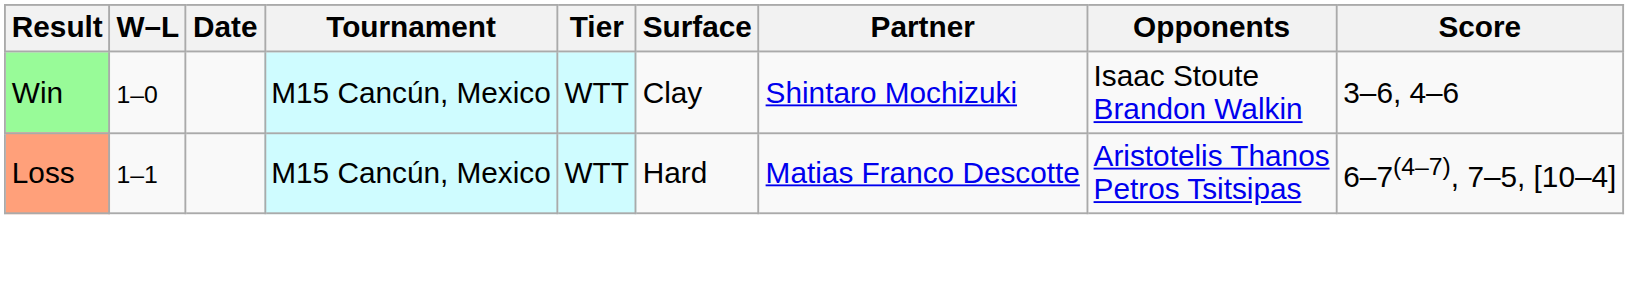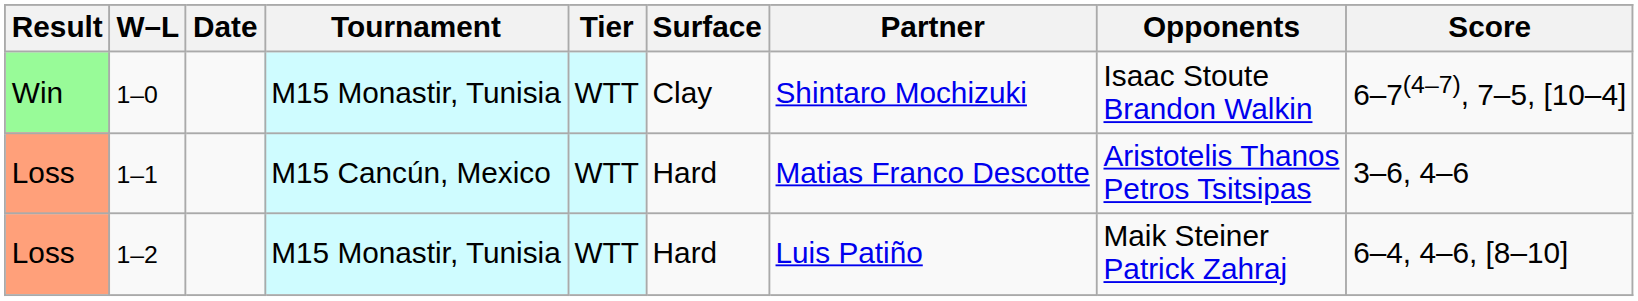1–0 | Tournament: M15 Cancún, Mexico -> M15 Monastir, Tunisia
1–0 | Score: 3–6, 4–6 -> 6–7(4–7), 7–5, [10–4]
1–1 | Score: 6–7(4–7), 7–5, [10–4] -> 3–6, 4–6
+ row: Loss | 1–2 | M15 Monastir, Tunisia | WTT | Hard | Luis Patiño | Maik Steiner Patrick Zahraj | 6–4, 4–6, [8–10]
